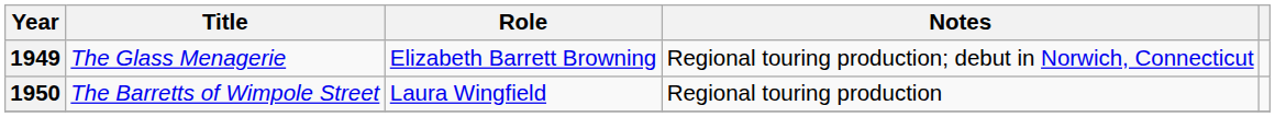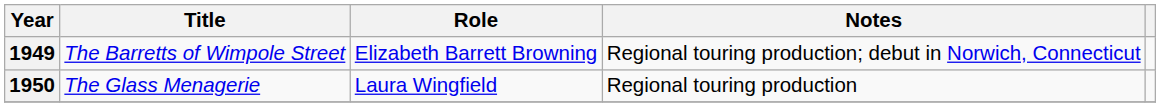1949 | Title: The Glass Menagerie -> The Barretts of Wimpole Street
1950 | Title: The Barretts of Wimpole Street -> The Glass Menagerie
